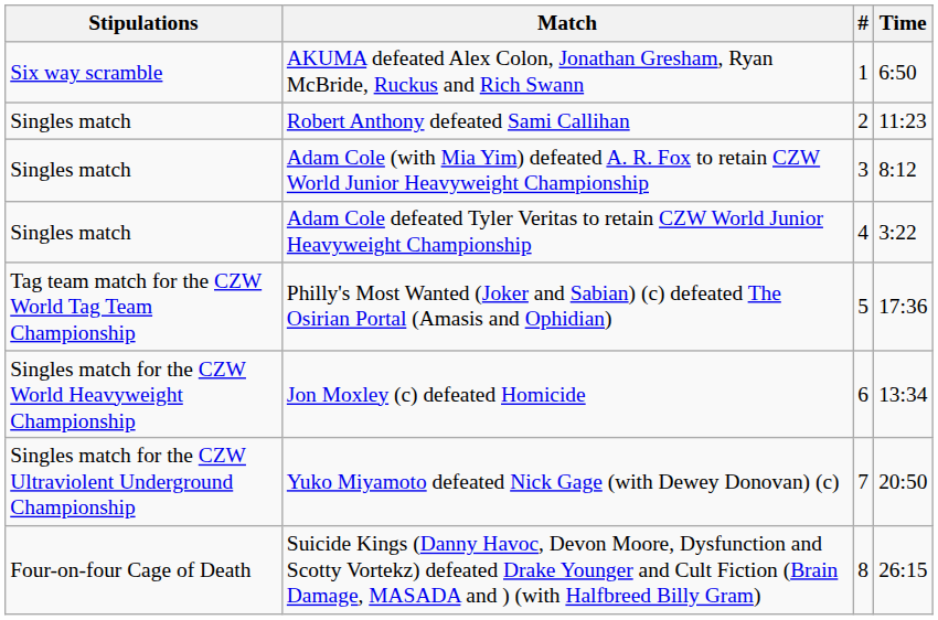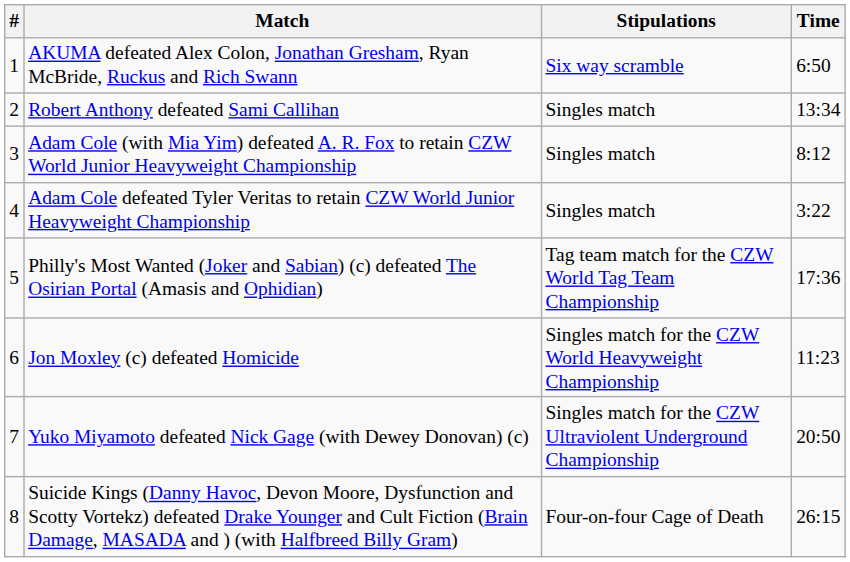columns swapped: # <-> Stipulations
Robert Anthony defeated Sami Callihan | Time: 11:23 -> 13:34
Jon Moxley (c) defeated Homicide | Time: 13:34 -> 11:23
